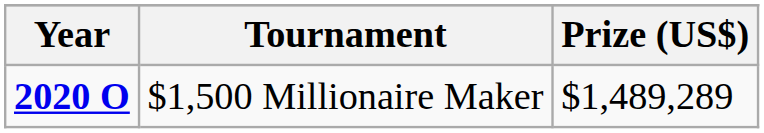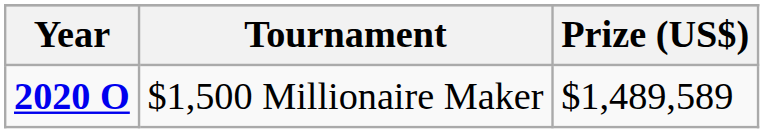$1,500 Millionaire Maker | Prize (US$): $1,489,289 -> $1,489,589
